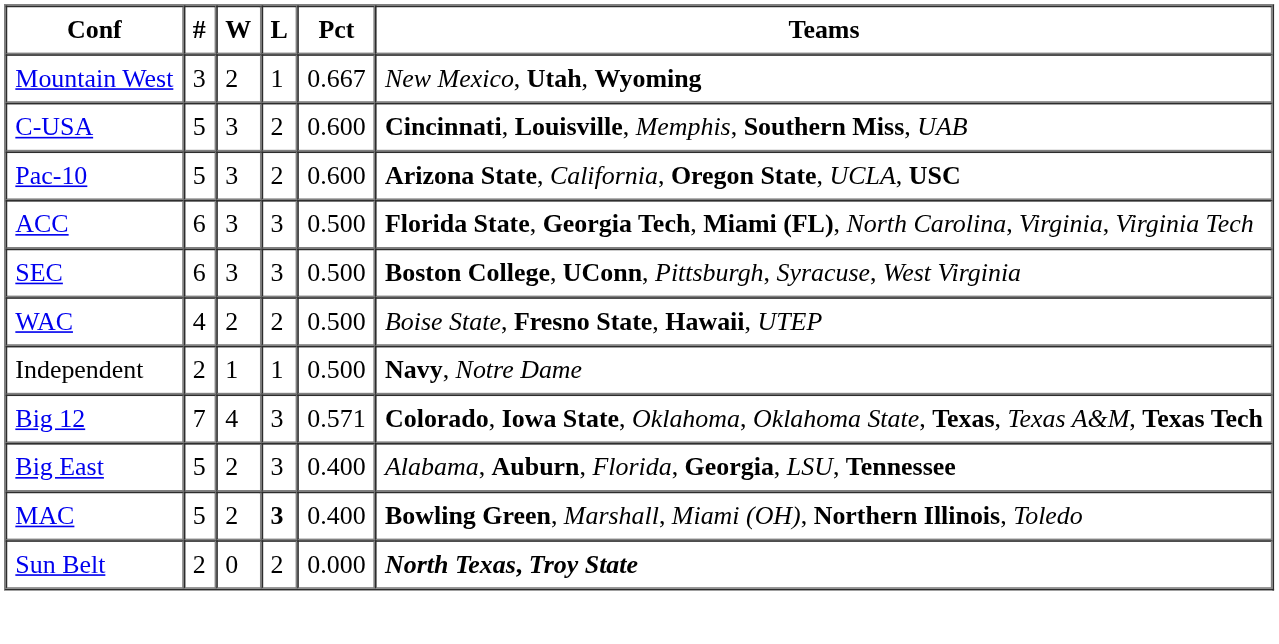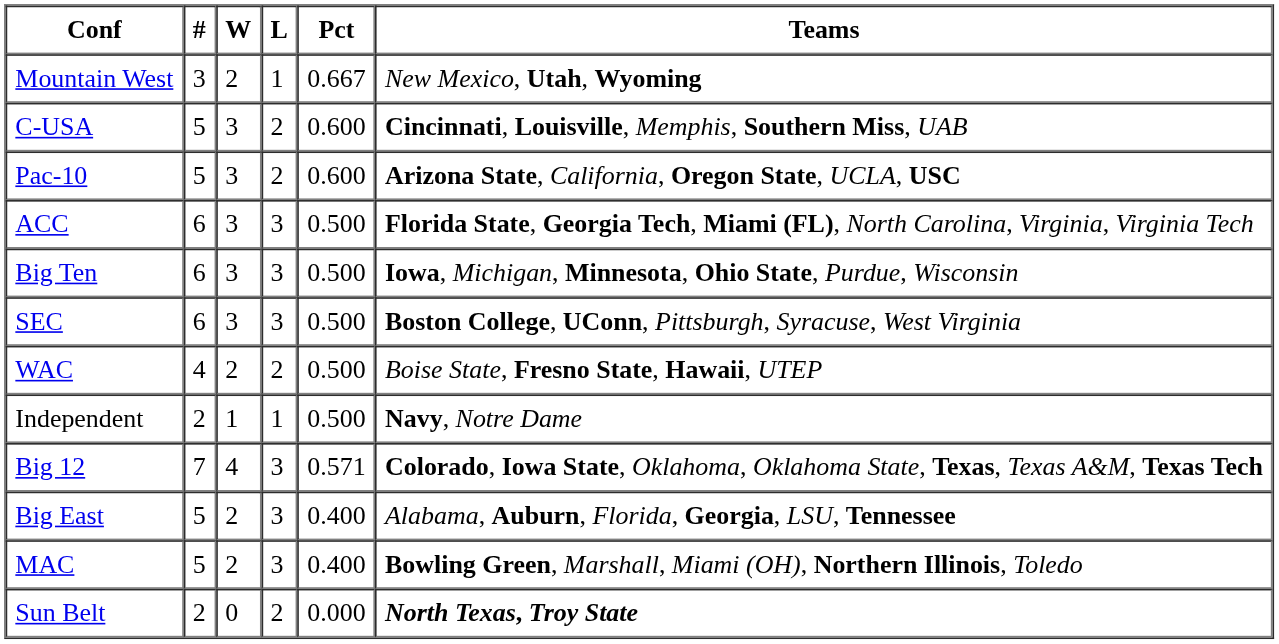+ row: Big Ten | 6 | 3 | 3 | 0.500 | Iowa, Michigan, Minnesota, Ohio State, Purdue, Wisconsin
MAC | L: bold -> normal
